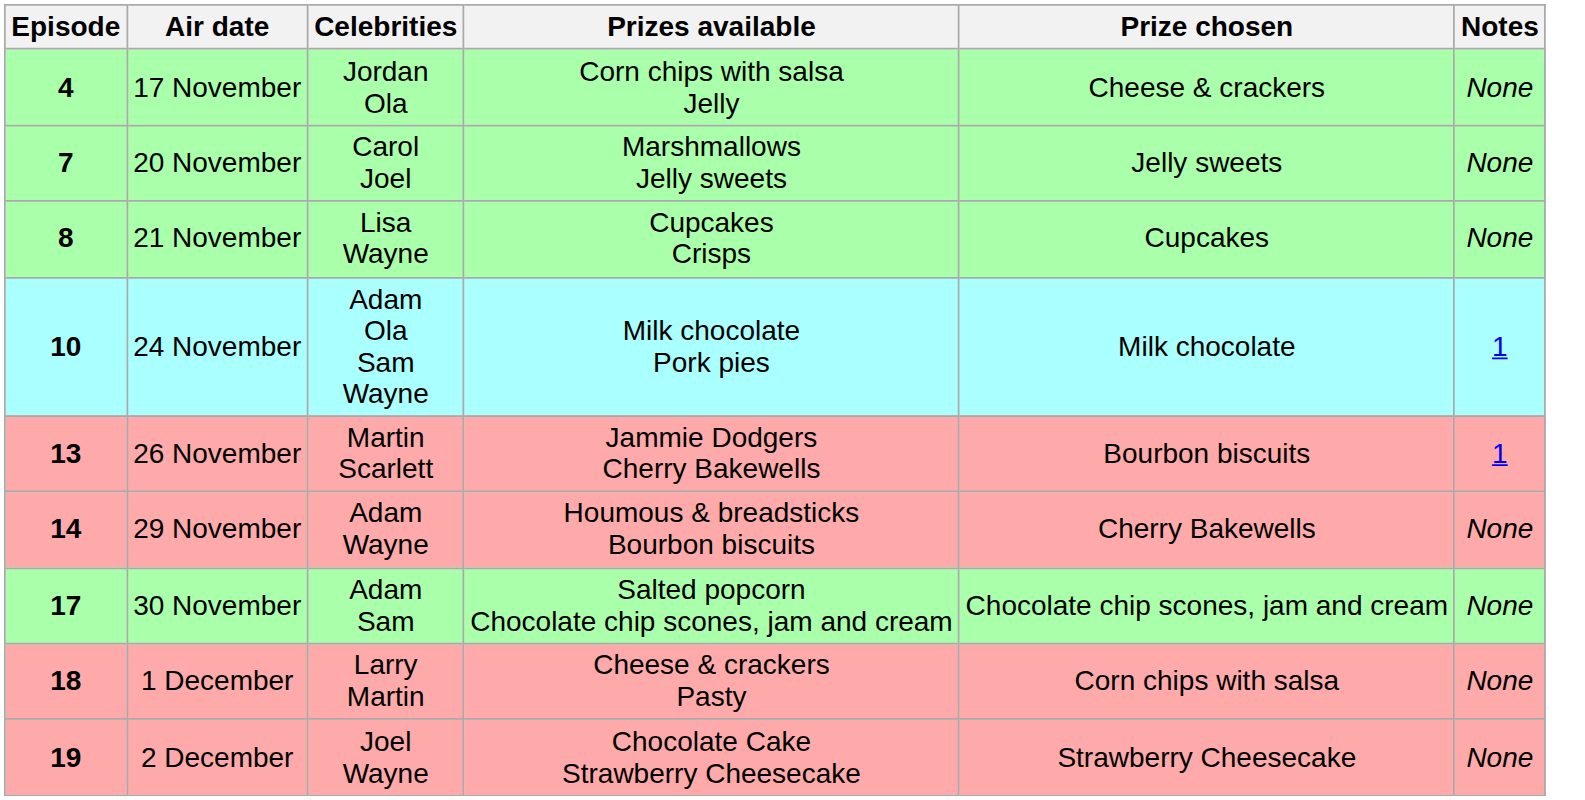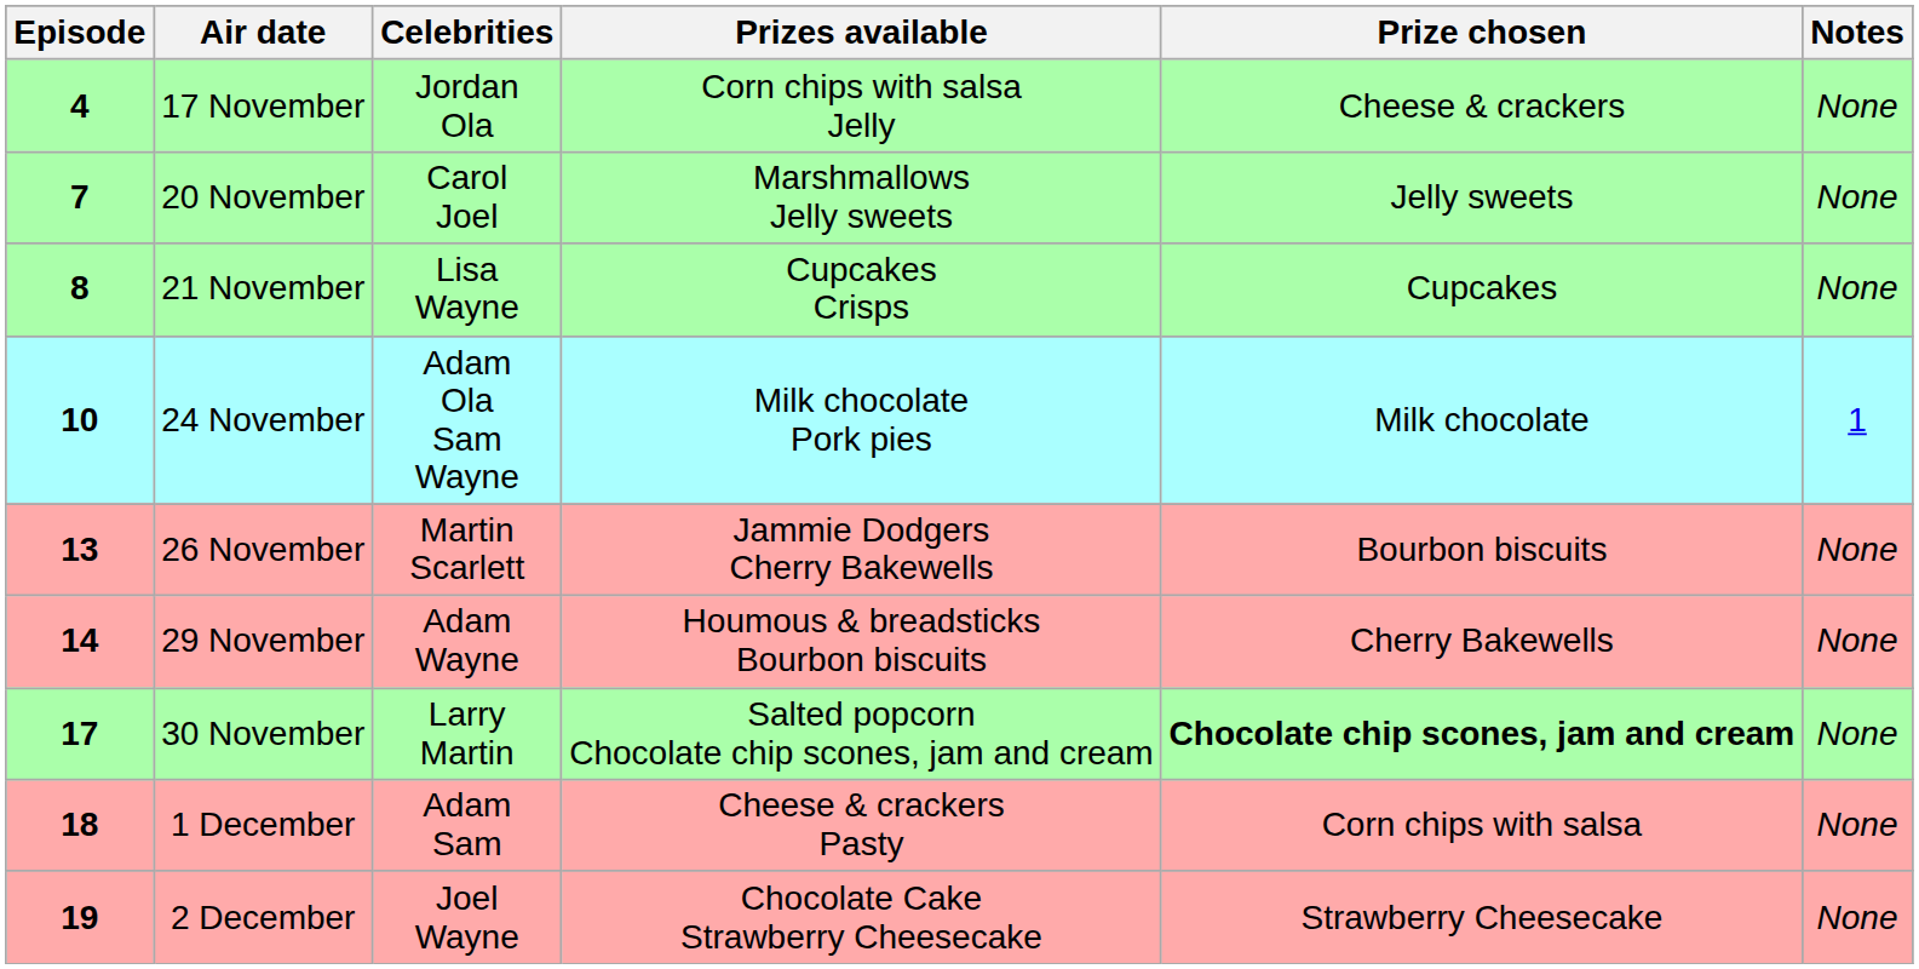26 November | Notes: 1 -> None
30 November | Celebrities: Adam Sam -> Larry Martin
30 November | Prize chosen: normal -> bold
1 December | Celebrities: Larry Martin -> Adam Sam
